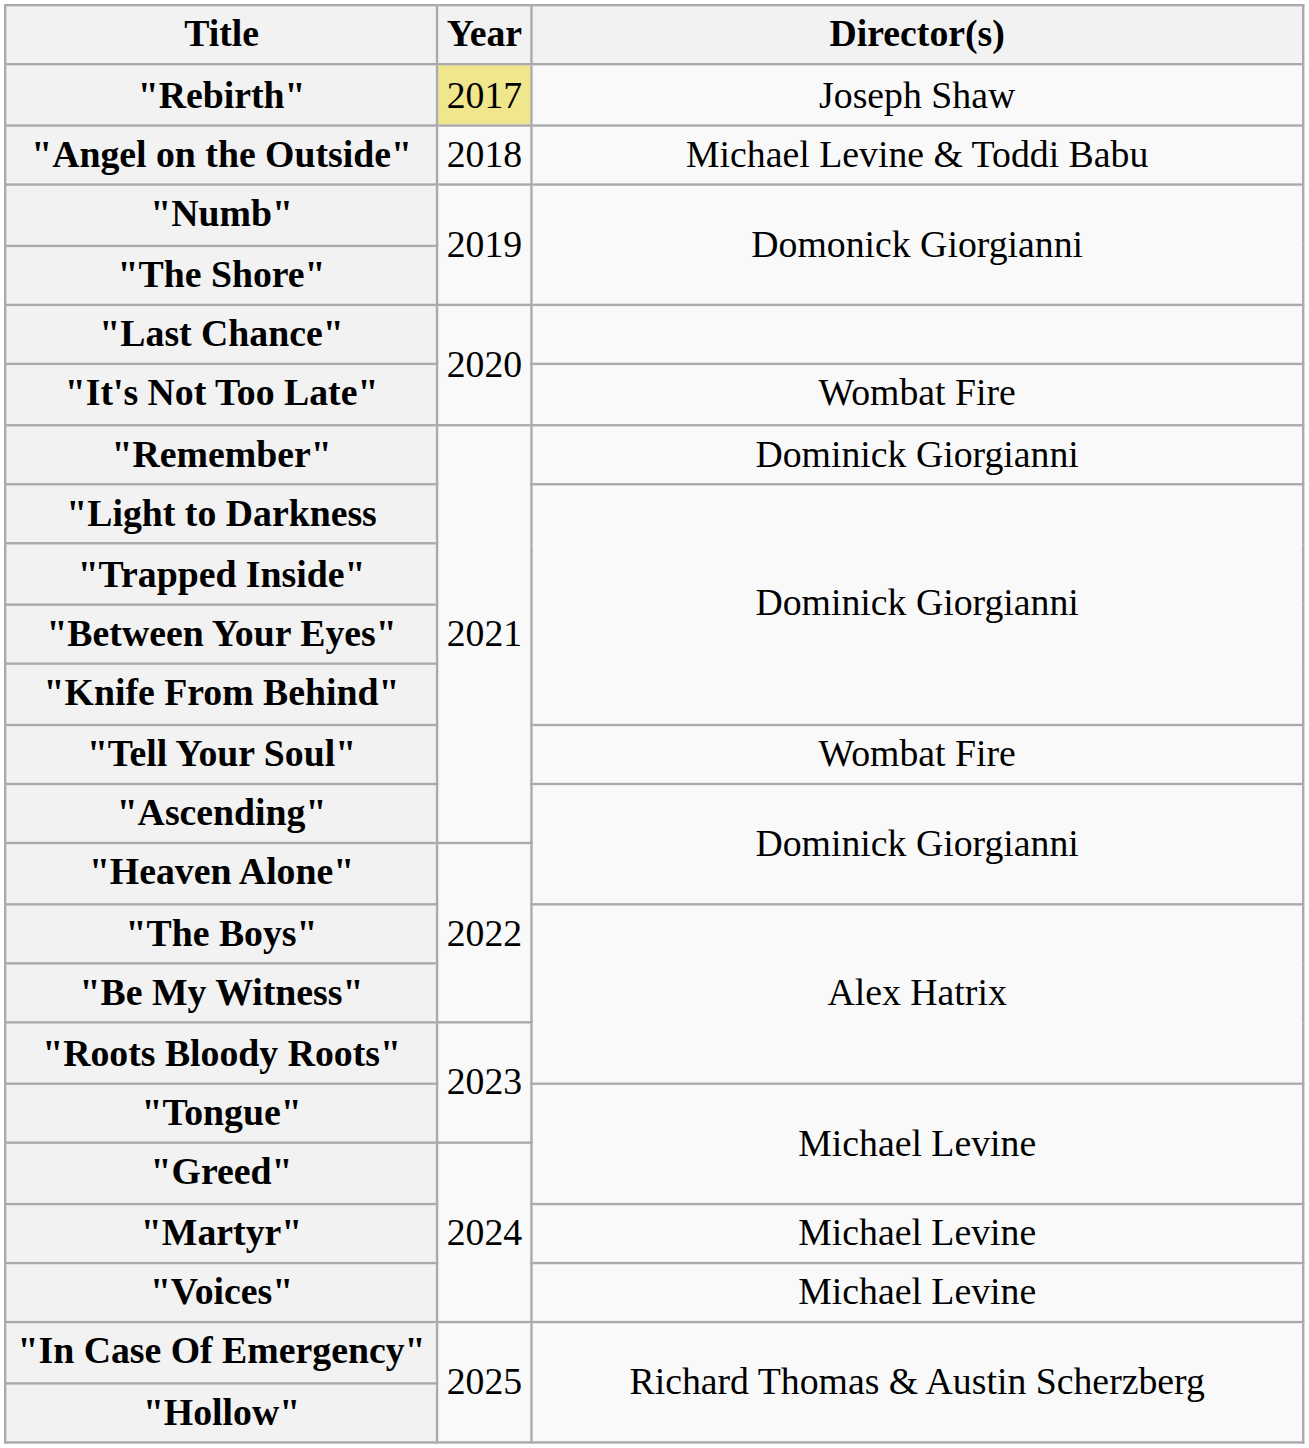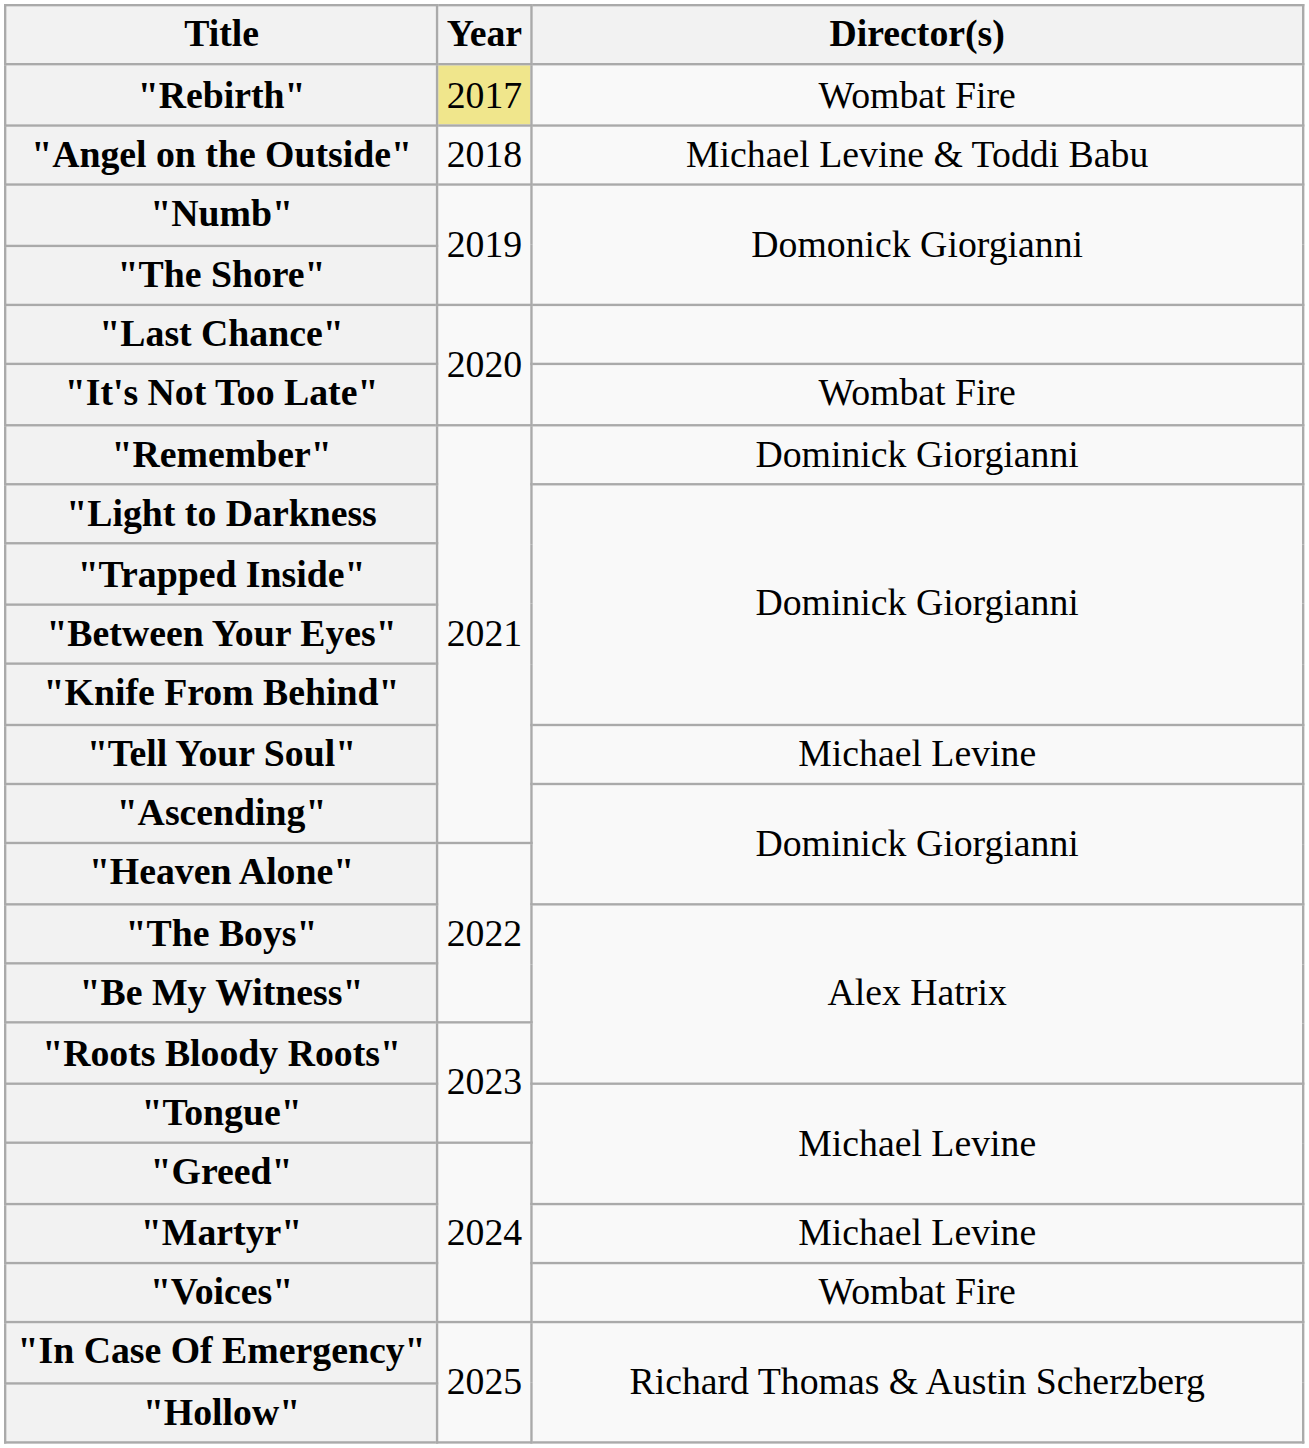"Rebirth" | Director(s): Joseph Shaw -> Wombat Fire
"Tell Your Soul" | Director(s): Wombat Fire -> Michael Levine
"Voices" | Director(s): Michael Levine -> Wombat Fire
